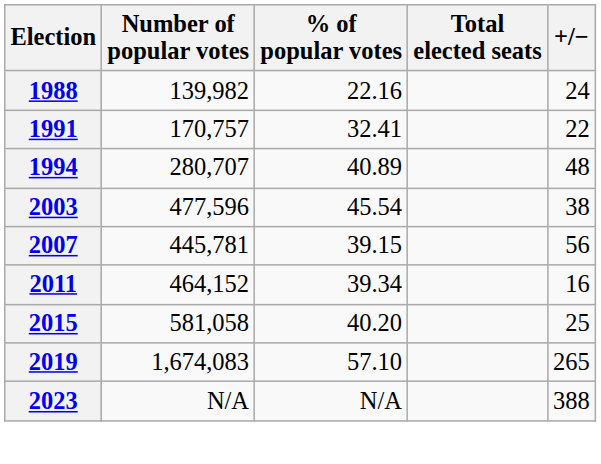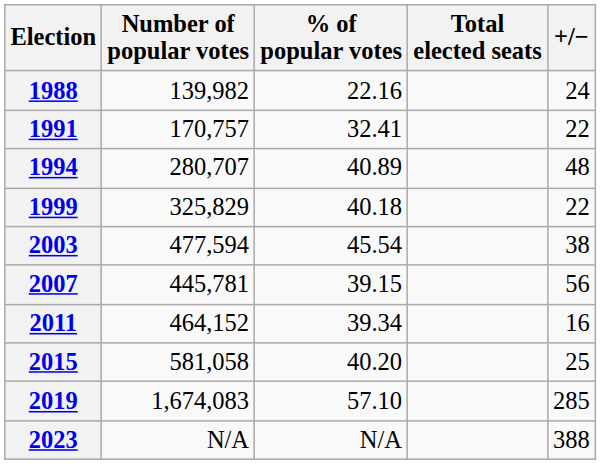+ row: 1999 | 325,829 | 40.18 | 22
2003 | Number of popular votes: 477,596 -> 477,594
2019 | +/−: 265 -> 285
